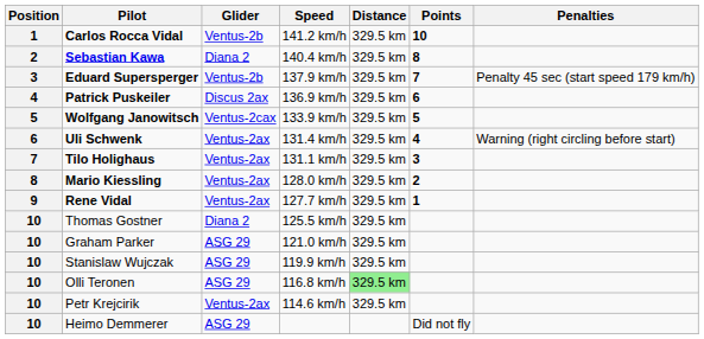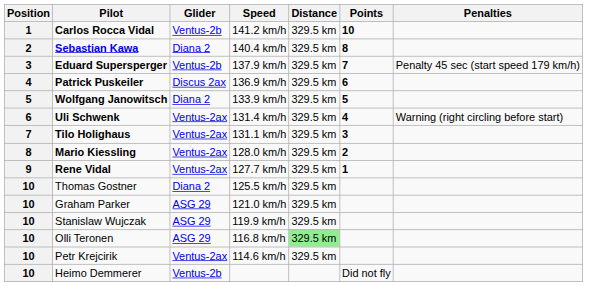Wolfgang Janowitsch | Glider: Ventus-2cax -> Diana 2
Heimo Demmerer | Glider: ASG 29 -> Ventus-2b
